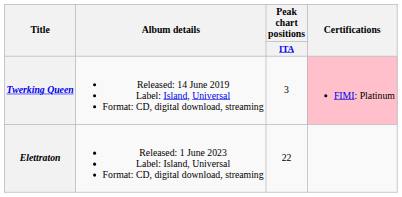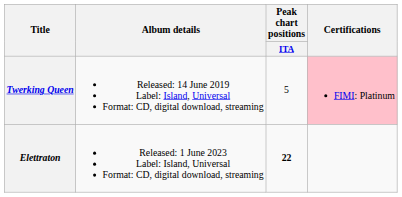Twerking Queen | Peak chart positions / ITA: 3 -> 5
Elettraton | Peak chart positions / ITA: normal -> bold
